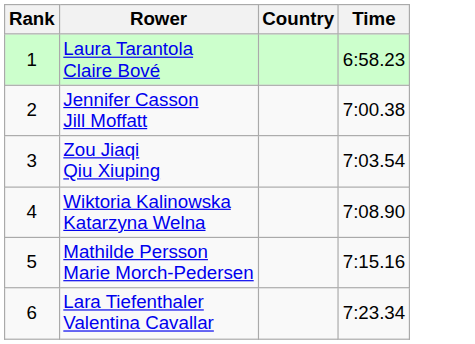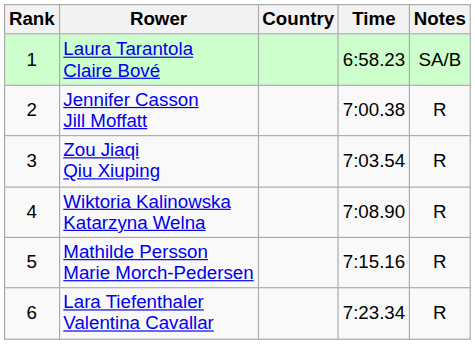+ column: Notes | SA/B | R | R | R | R | R
